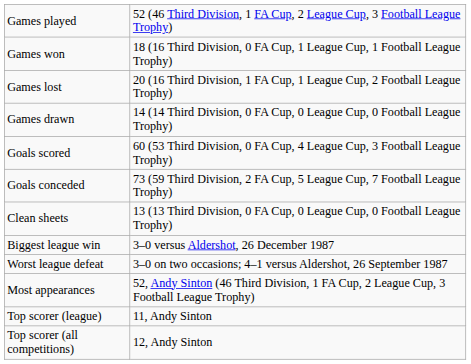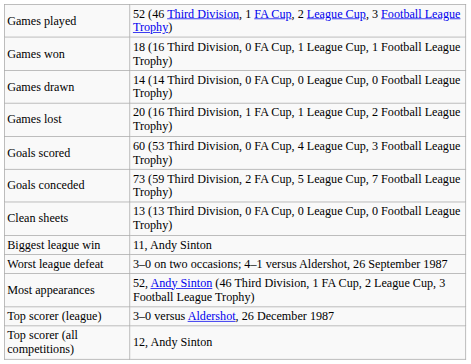rows swapped: Games drawn <-> Games lost
Biggest league win | column 2: 3–0 versus Aldershot, 26 December 1987 -> 11, Andy Sinton
Top scorer (league) | column 2: 11, Andy Sinton -> 3–0 versus Aldershot, 26 December 1987
